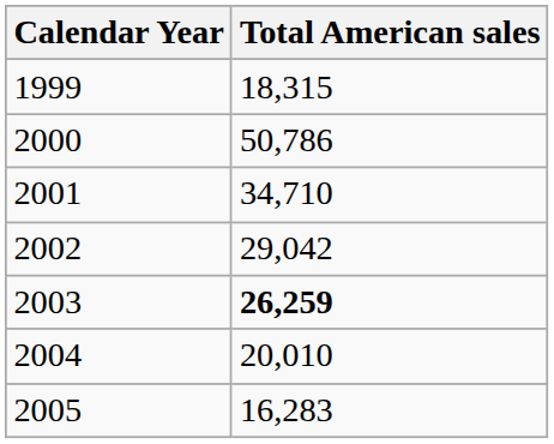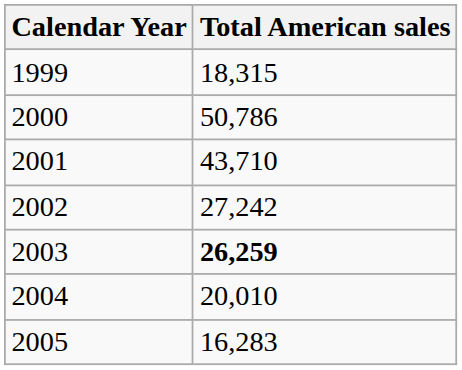2001 | Total American sales: 34,710 -> 43,710
2002 | Total American sales: 29,042 -> 27,242
